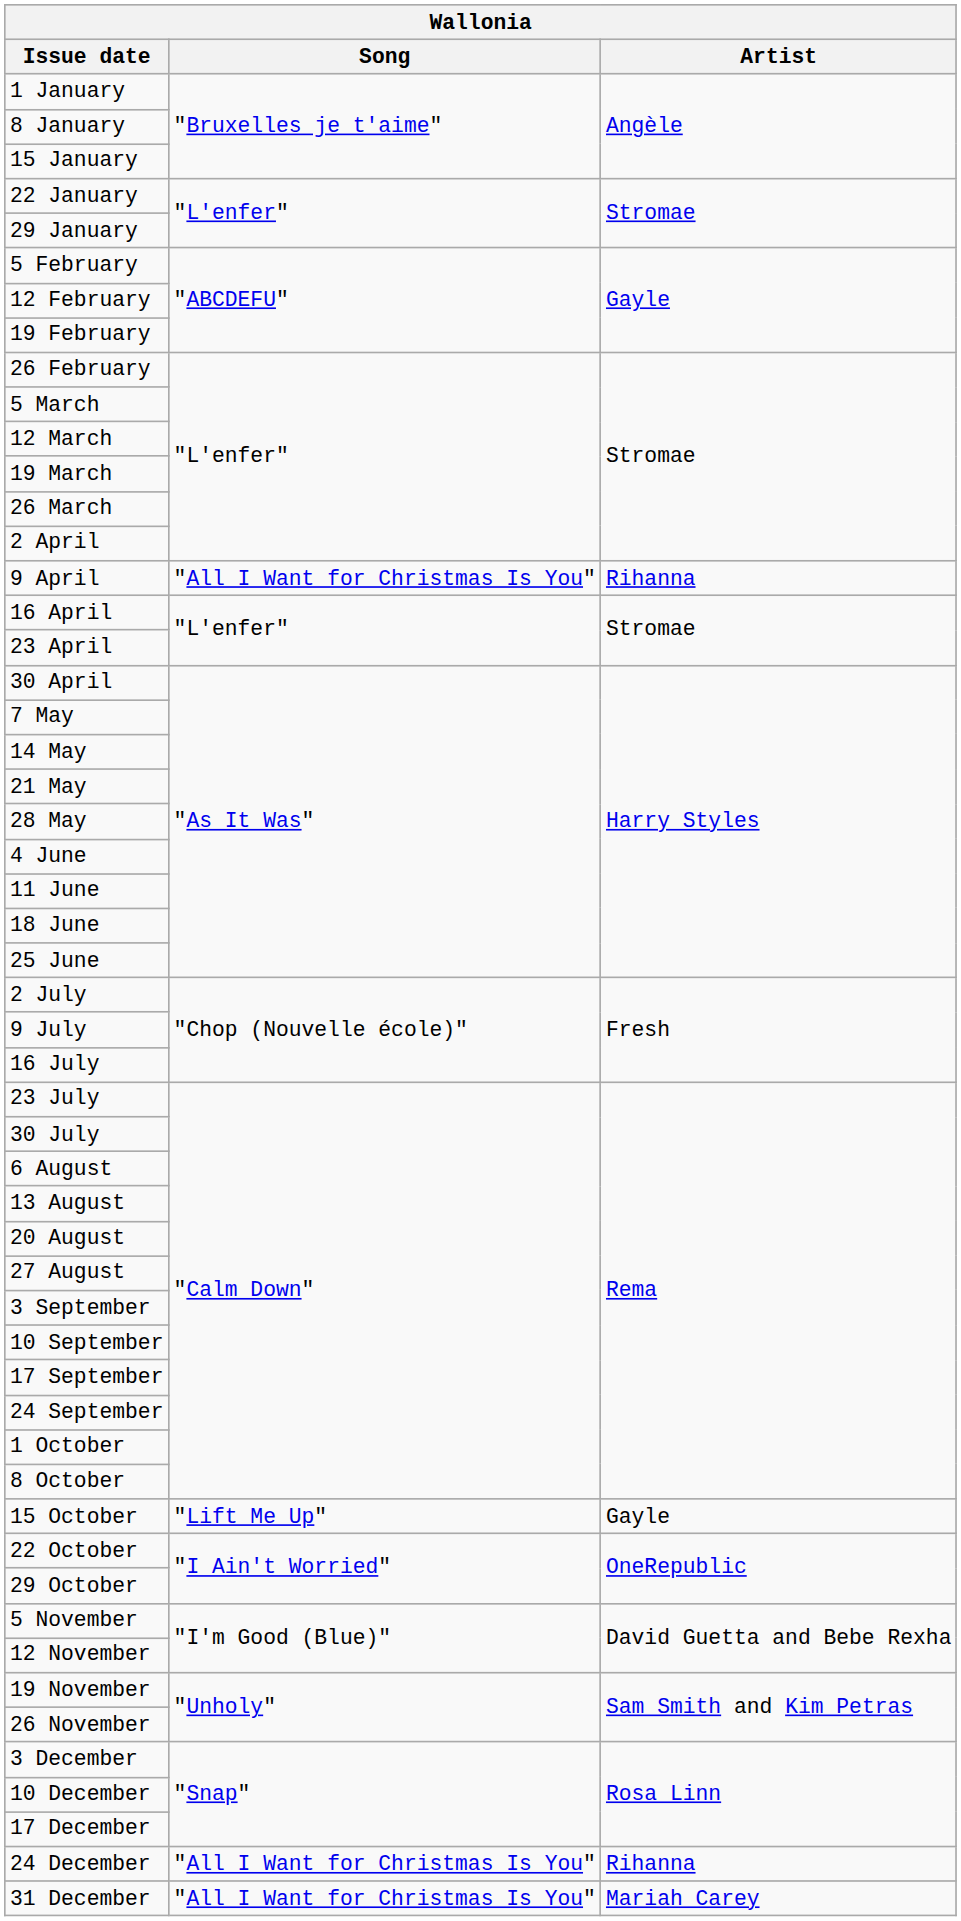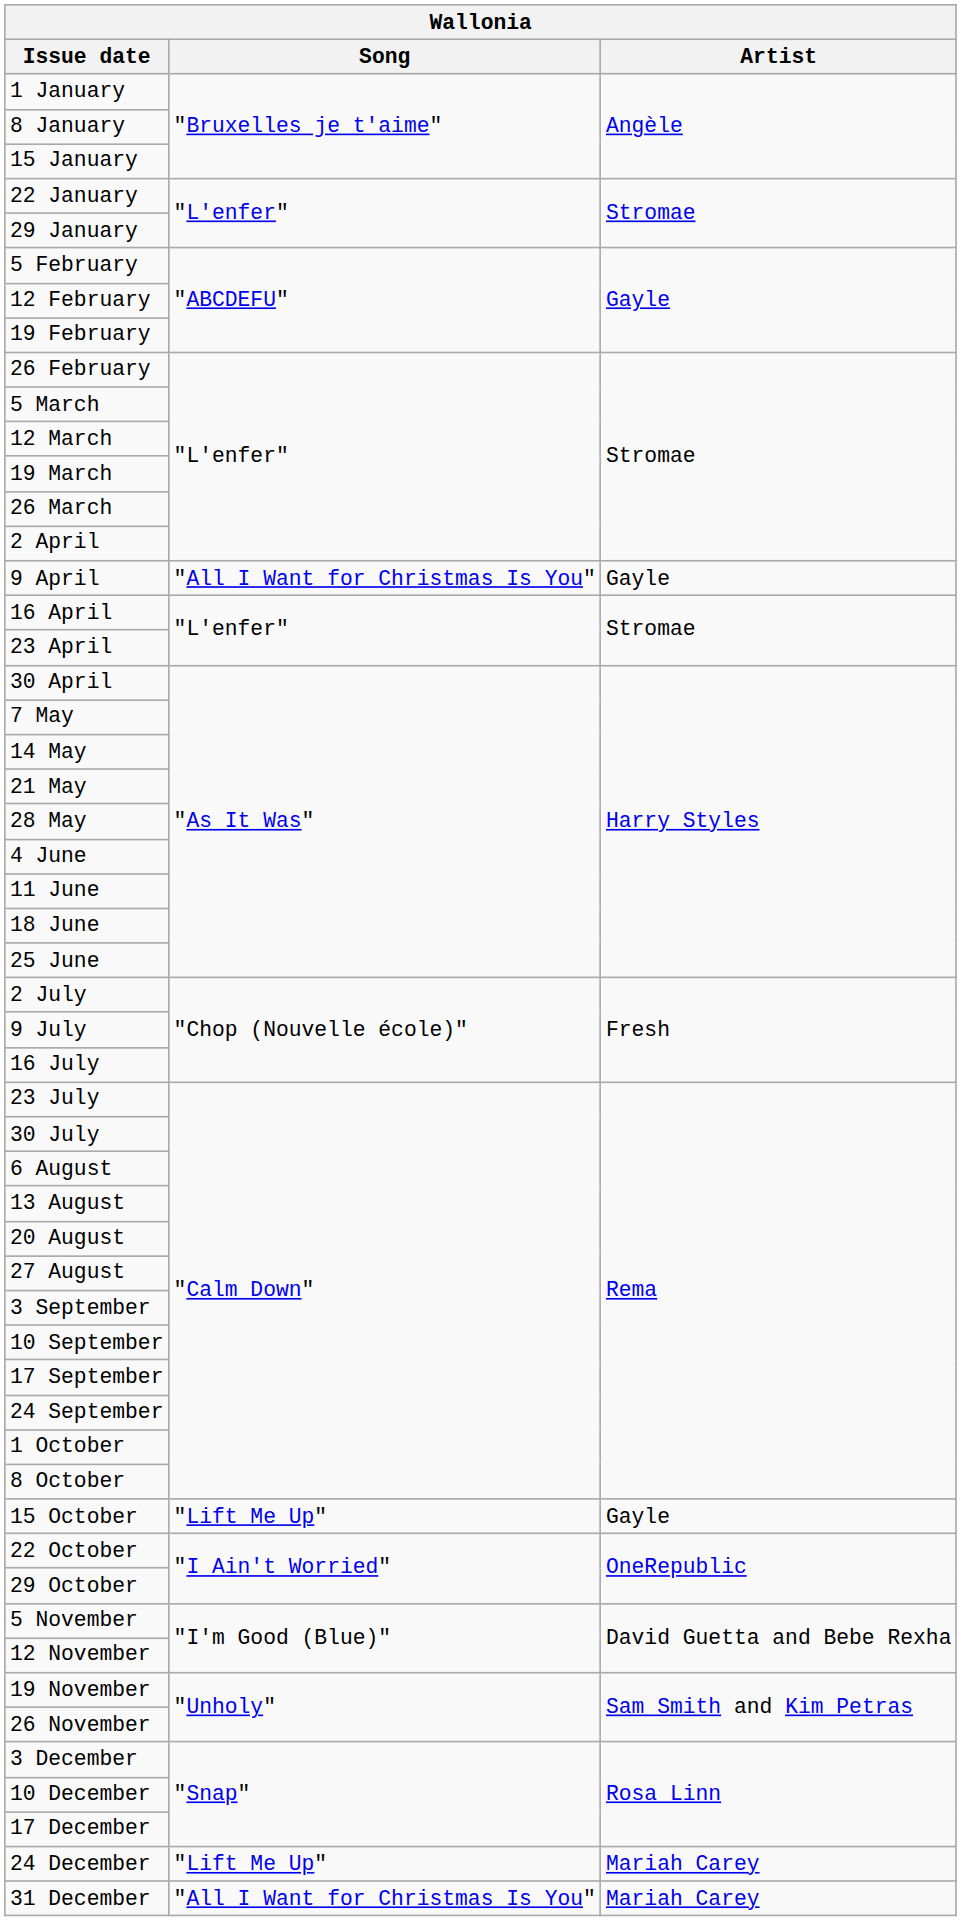9 April | Artist: Rihanna -> Gayle
24 December | Song: "All I Want for Christmas Is You" -> "Lift Me Up"
24 December | Artist: Rihanna -> Mariah Carey
